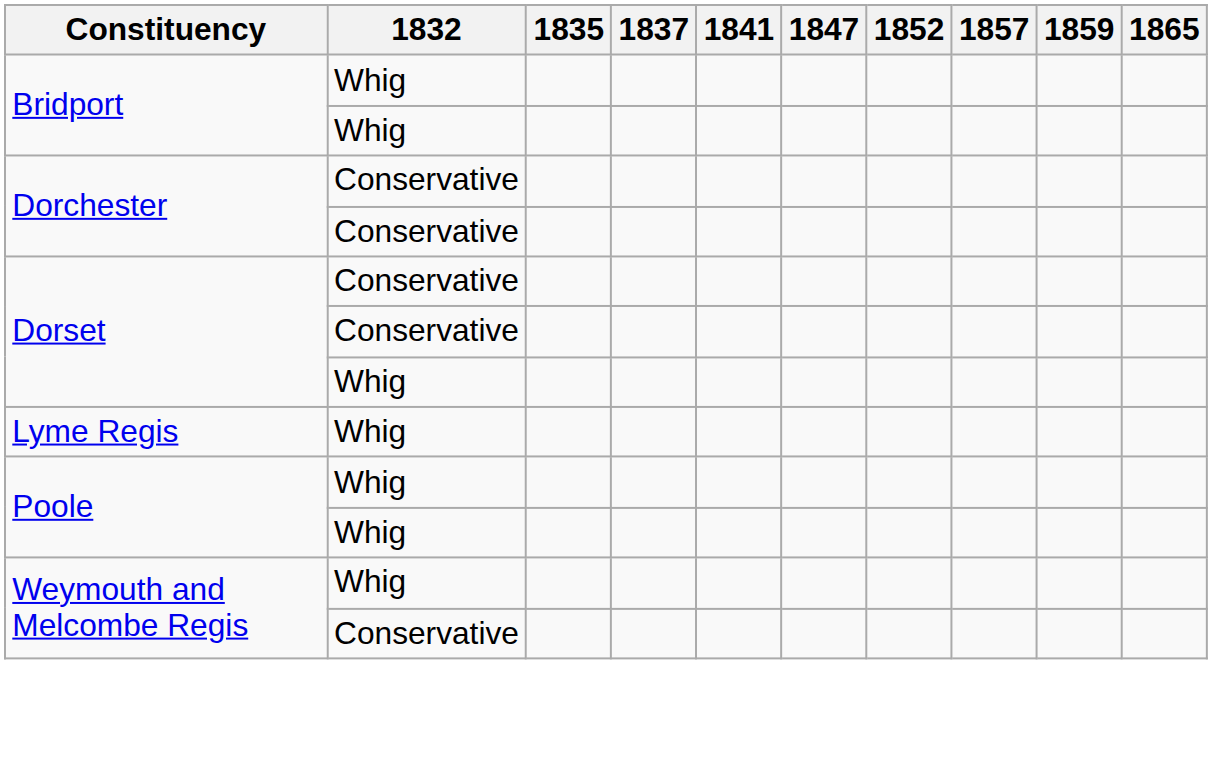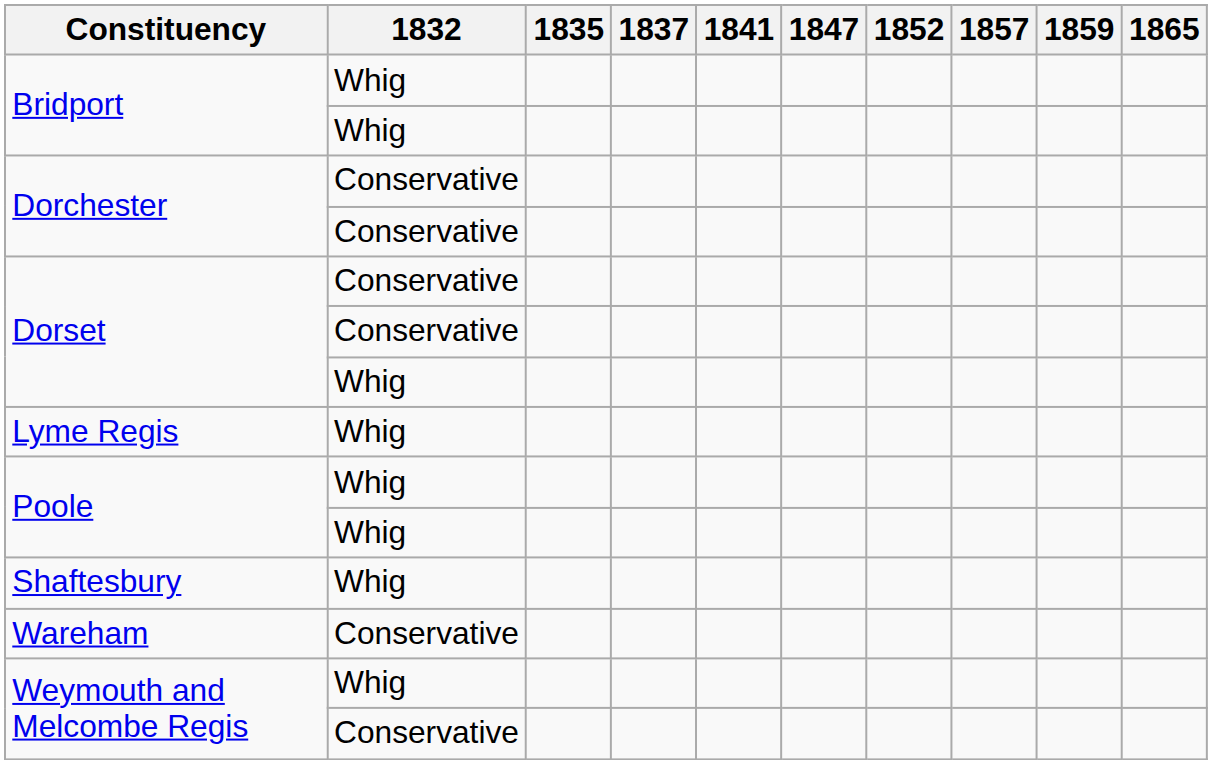+ row: Shaftesbury | Whig
+ row: Wareham | Conservative
